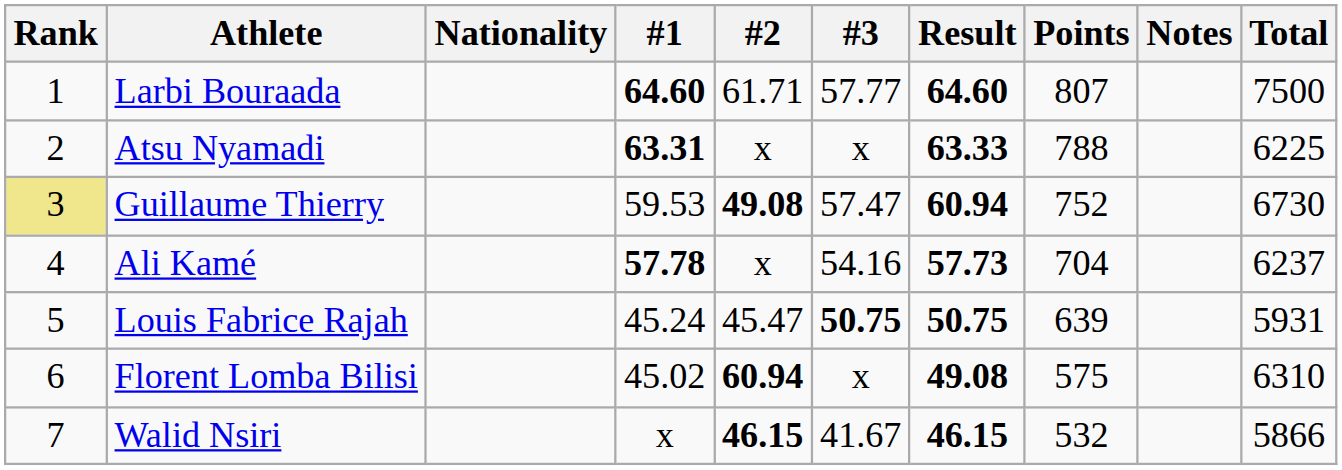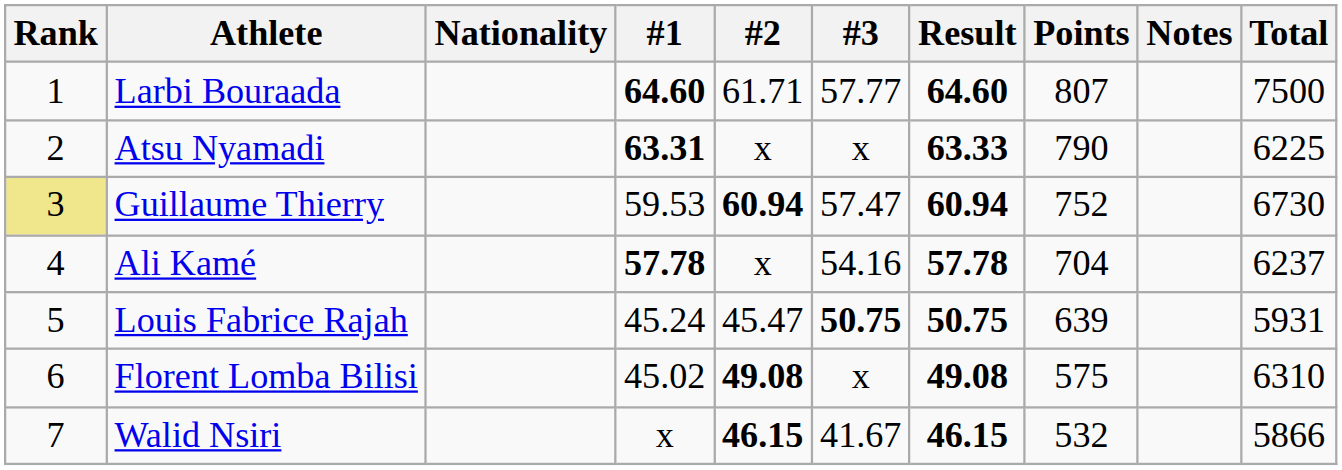Atsu Nyamadi | Points: 788 -> 790
Guillaume Thierry | #2: 49.08 -> 60.94
Ali Kamé | Result: 57.73 -> 57.78
Florent Lomba Bilisi | #2: 60.94 -> 49.08
